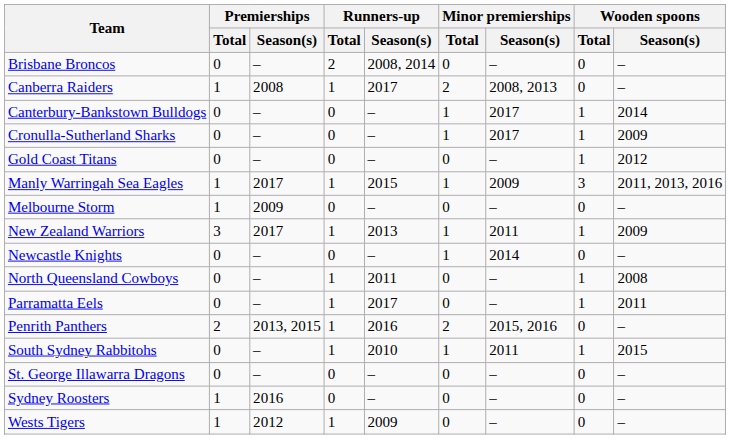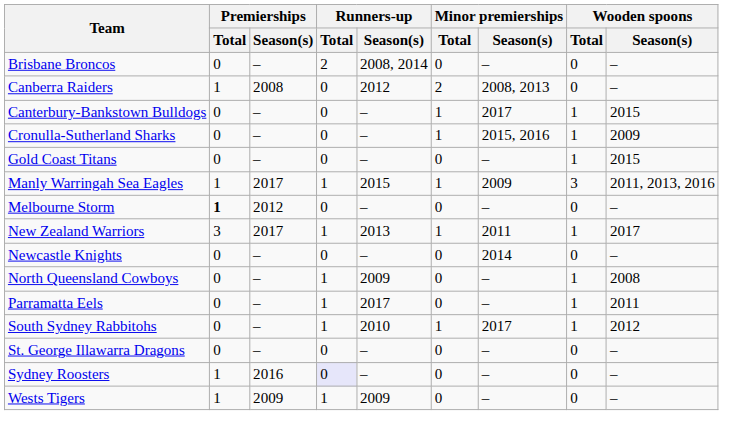Canberra Raiders | Runners-up / Total: 1 -> 0
Canberra Raiders | Runners-up / Season(s): 2017 -> 2012
Canterbury-Bankstown Bulldogs | Wooden spoons / Season(s): 2014 -> 2015
Cronulla-Sutherland Sharks | Minor premierships / Season(s): 2017 -> 2015, 2016
Gold Coast Titans | Wooden spoons / Season(s): 2012 -> 2015
Melbourne Storm | Premierships / Total: normal -> bold
Melbourne Storm | Premierships / Season(s): 2009 -> 2012
New Zealand Warriors | Wooden spoons / Season(s): 2009 -> 2017
Newcastle Knights | Minor premierships / Total: 1 -> 0
North Queensland Cowboys | Runners-up / Season(s): 2011 -> 2009
- row: Penrith Panthers | 2 | 2013, 2015 | 1 | 2016 | 2 | 2015, 2016 | 0 | –
South Sydney Rabbitohs | Minor premierships / Season(s): 2011 -> 2017
South Sydney Rabbitohs | Wooden spoons / Season(s): 2015 -> 2012
Sydney Roosters | Runners-up / Total: no background -> lavender background
Wests Tigers | Premierships / Season(s): 2012 -> 2009
